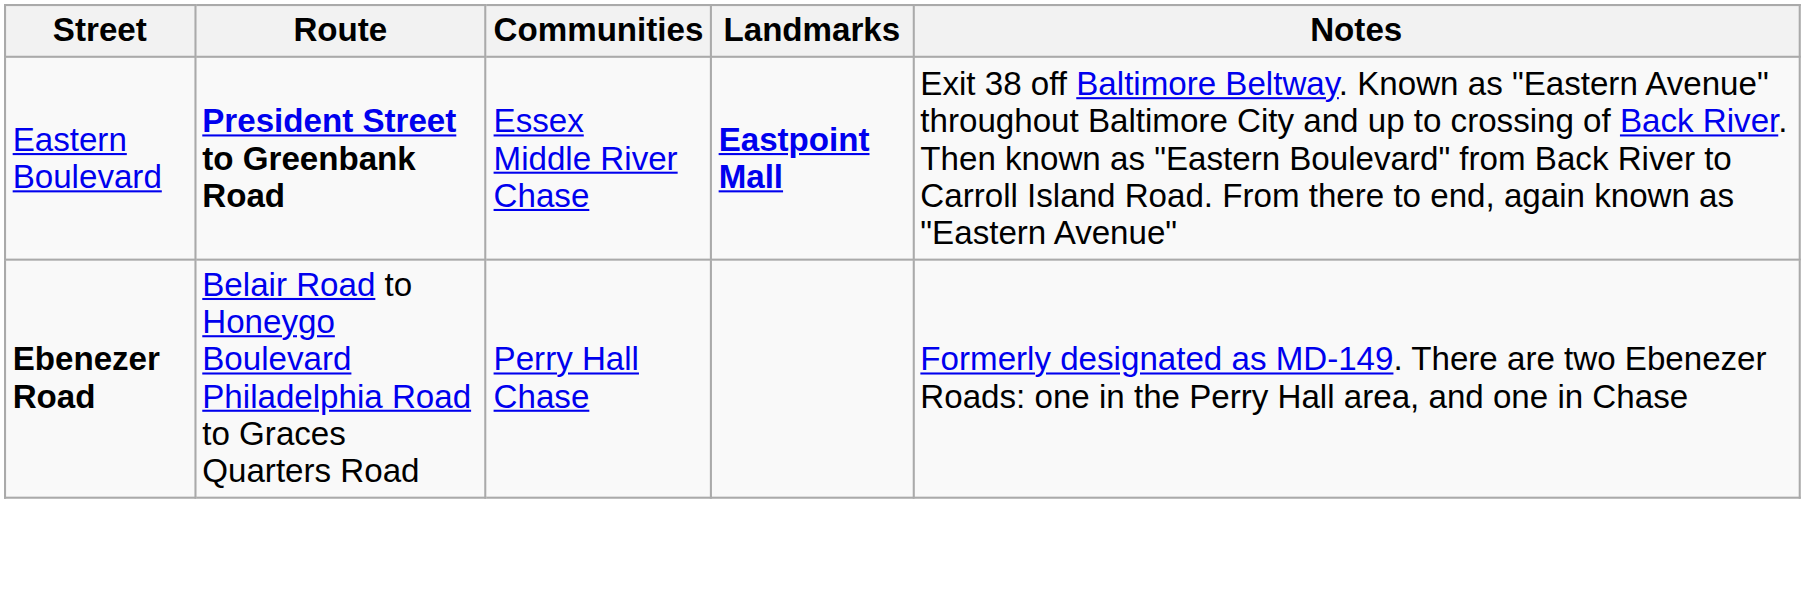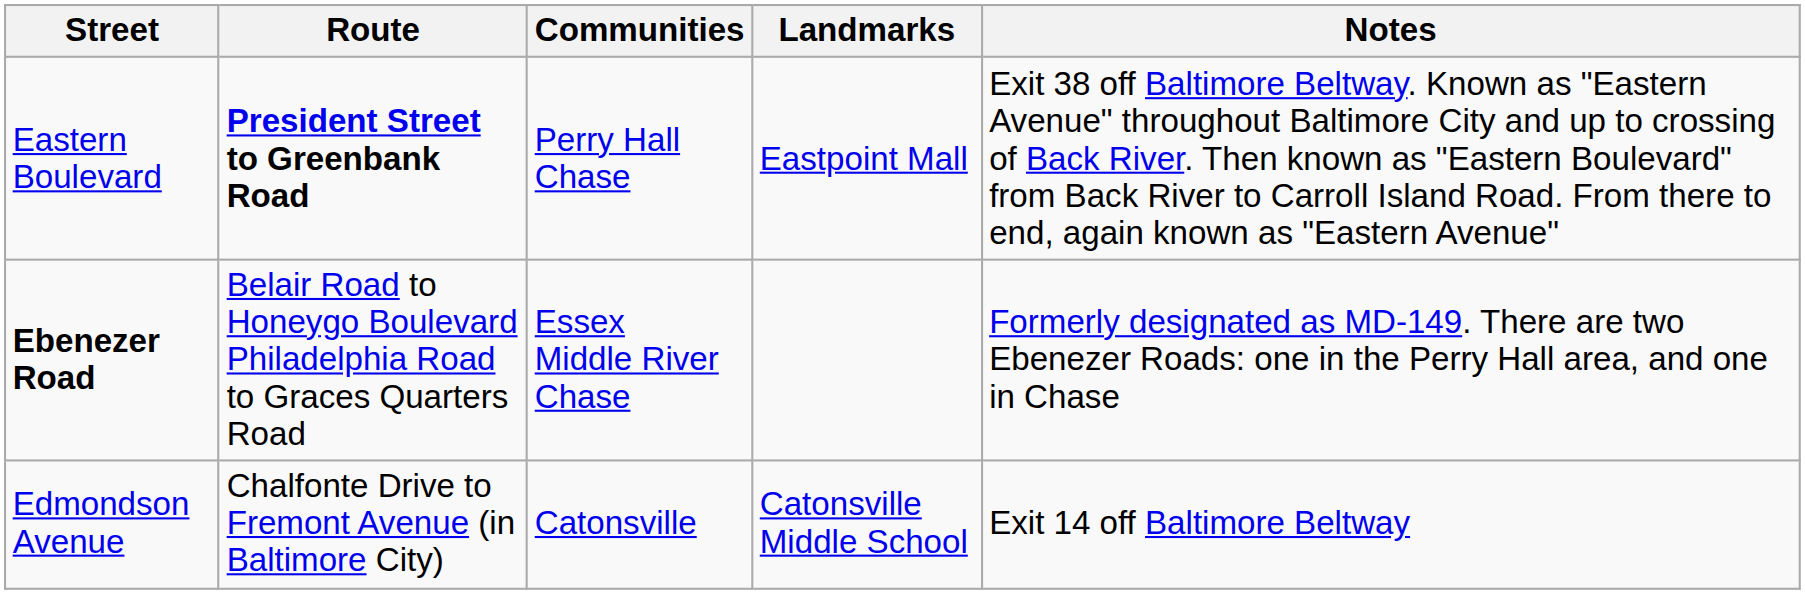Eastern Boulevard | Communities: Essex Middle River Chase -> Perry Hall Chase
Eastern Boulevard | Landmarks: bold -> normal
Ebenezer Road | Communities: Perry Hall Chase -> Essex Middle River Chase
+ row: Edmondson Avenue | Chalfonte Drive to Fremont Avenue (in Baltimore City) | Catonsville | Catonsville Middle School | Exit 14 off Baltimore Beltway
